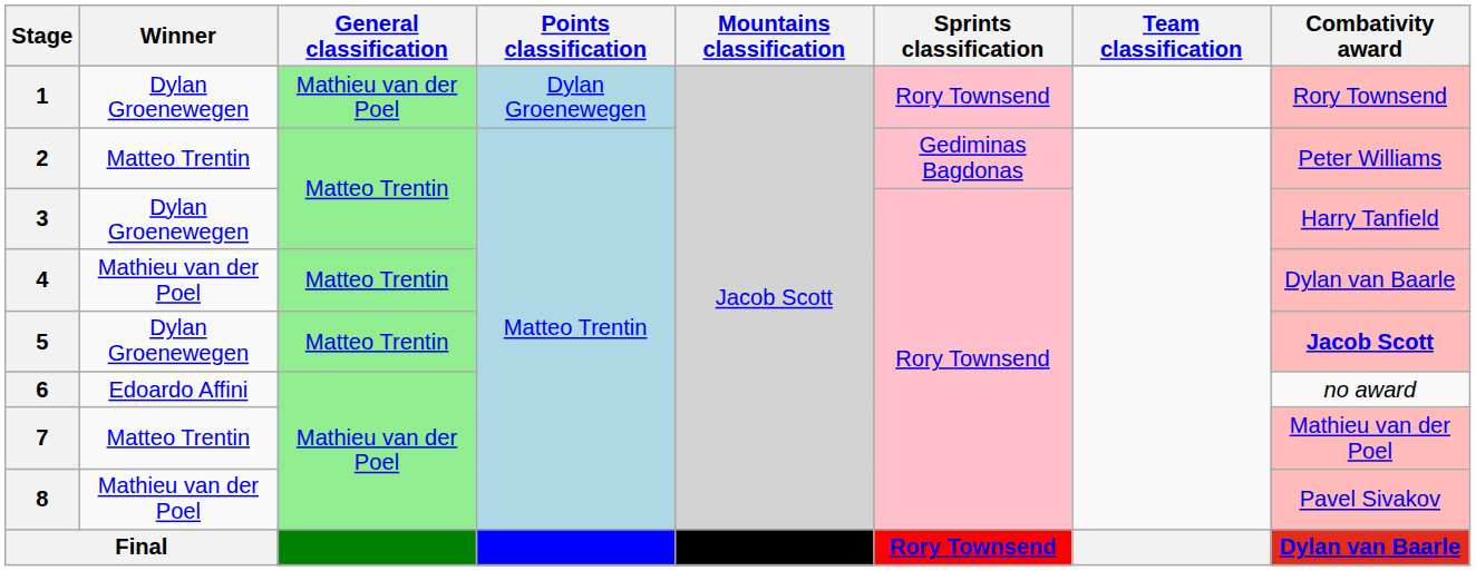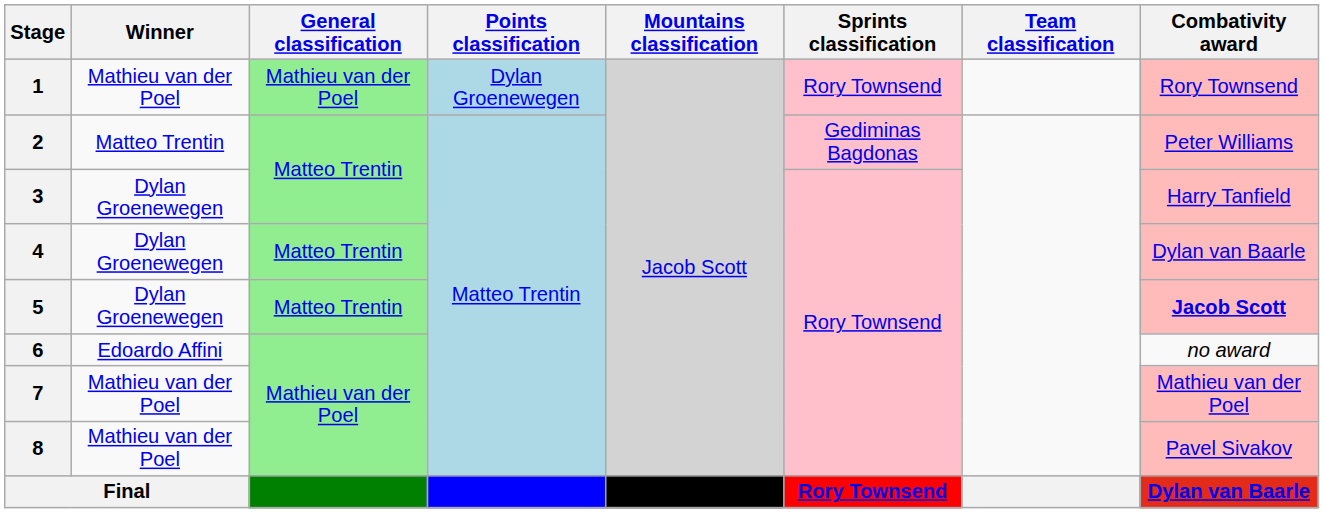1 | Winner: Dylan Groenewegen -> Mathieu van der Poel
4 | Winner: Mathieu van der Poel -> Dylan Groenewegen
7 | Winner: Matteo Trentin -> Mathieu van der Poel
